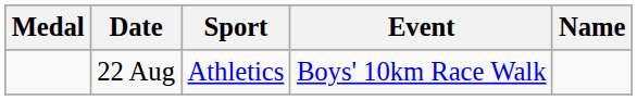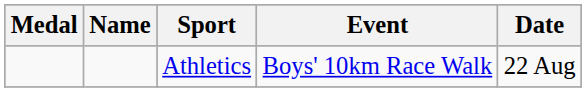columns swapped: Name <-> Date
